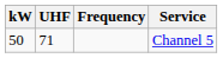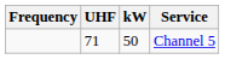columns swapped: Frequency <-> kW
